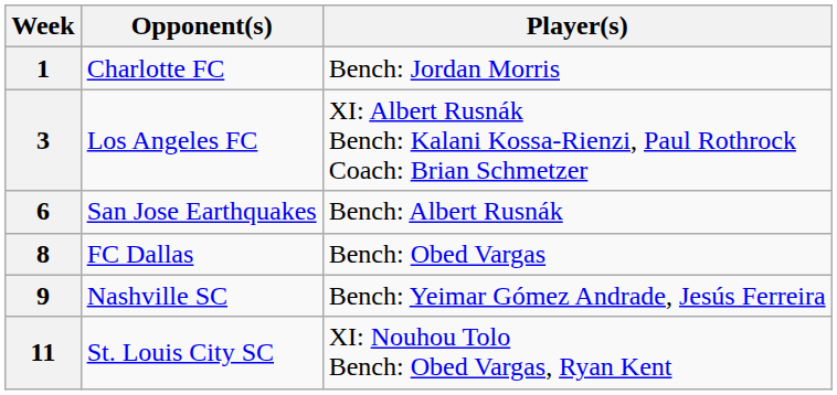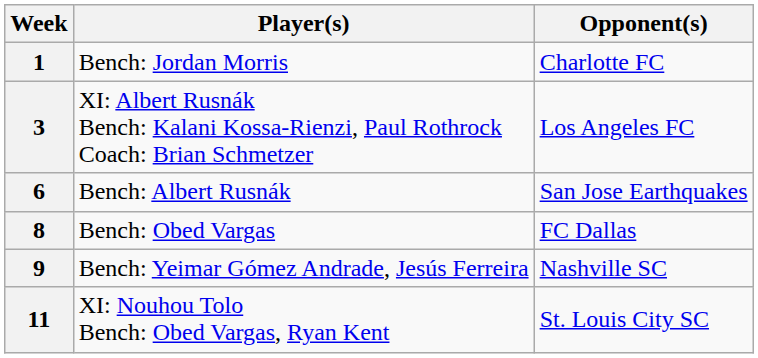columns swapped: Player(s) <-> Opponent(s)
